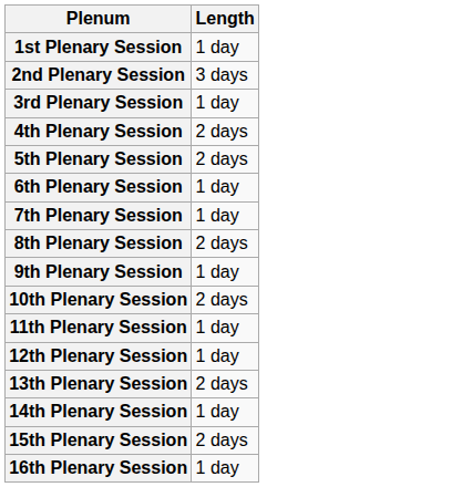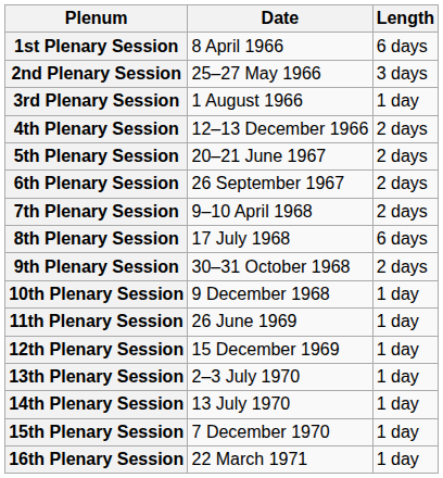+ column: Date | 8 April 1966 | 25–27 May 1966 | 1 August 1966 | 12–13 December 1966 | 20–21 June 1967 | 26 September 1967 | 9–10 April 1968 | 17 July 1968 | 30–31 October 1968 | 9 December 1968 | 26 June 1969 | 15 December 1969 | 2–3 July 1970 | 13 July 1970 | 7 December 1970 | 22 March 1971
1st Plenary Session | Length: 1 day -> 6 days
6th Plenary Session | Length: 1 day -> 2 days
7th Plenary Session | Length: 1 day -> 2 days
8th Plenary Session | Length: 2 days -> 6 days
9th Plenary Session | Length: 1 day -> 2 days
10th Plenary Session | Length: 2 days -> 1 day
13th Plenary Session | Length: 2 days -> 1 day
15th Plenary Session | Length: 2 days -> 1 day
